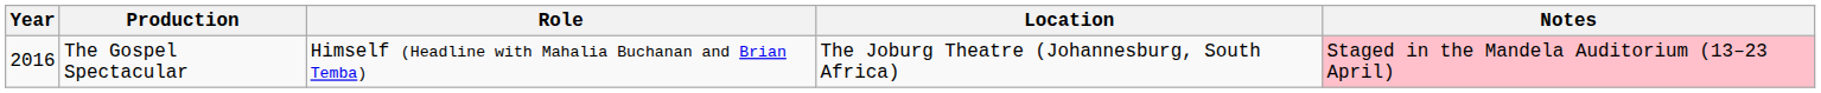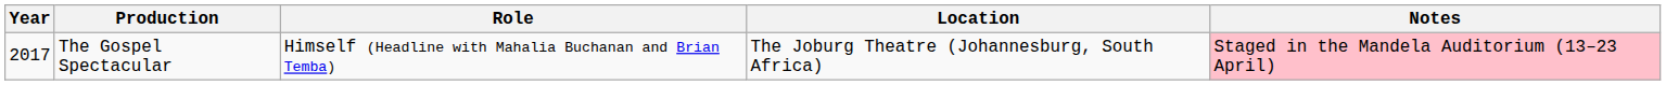The Gospel Spectacular | Year: 2016 -> 2017
